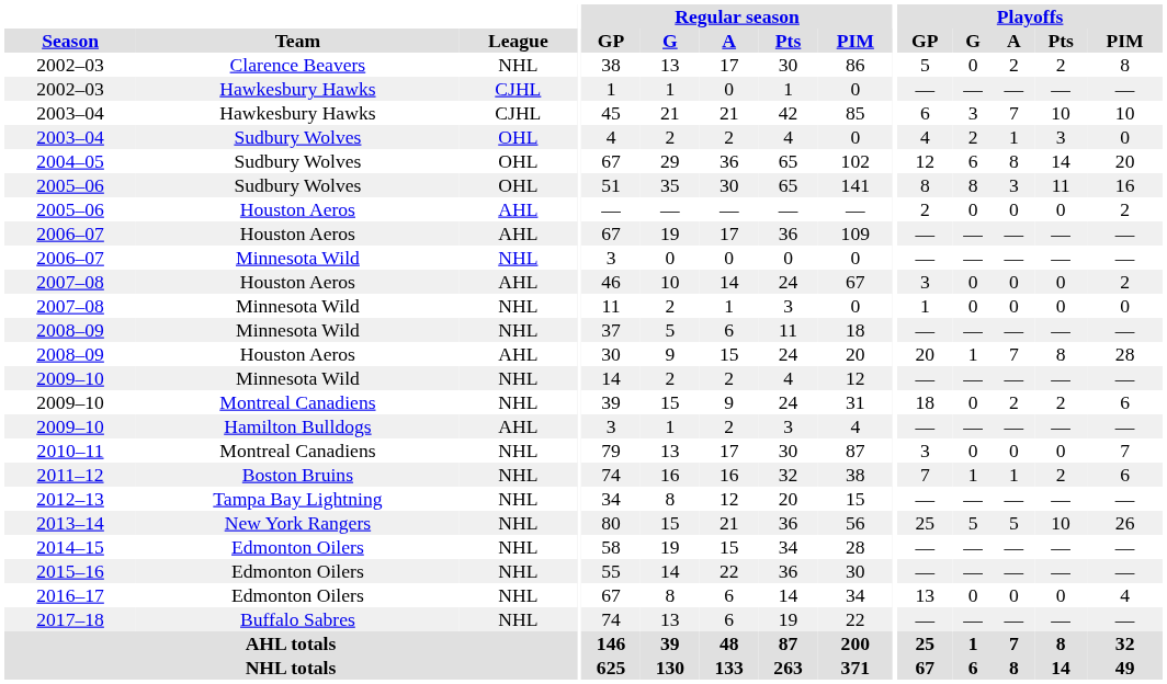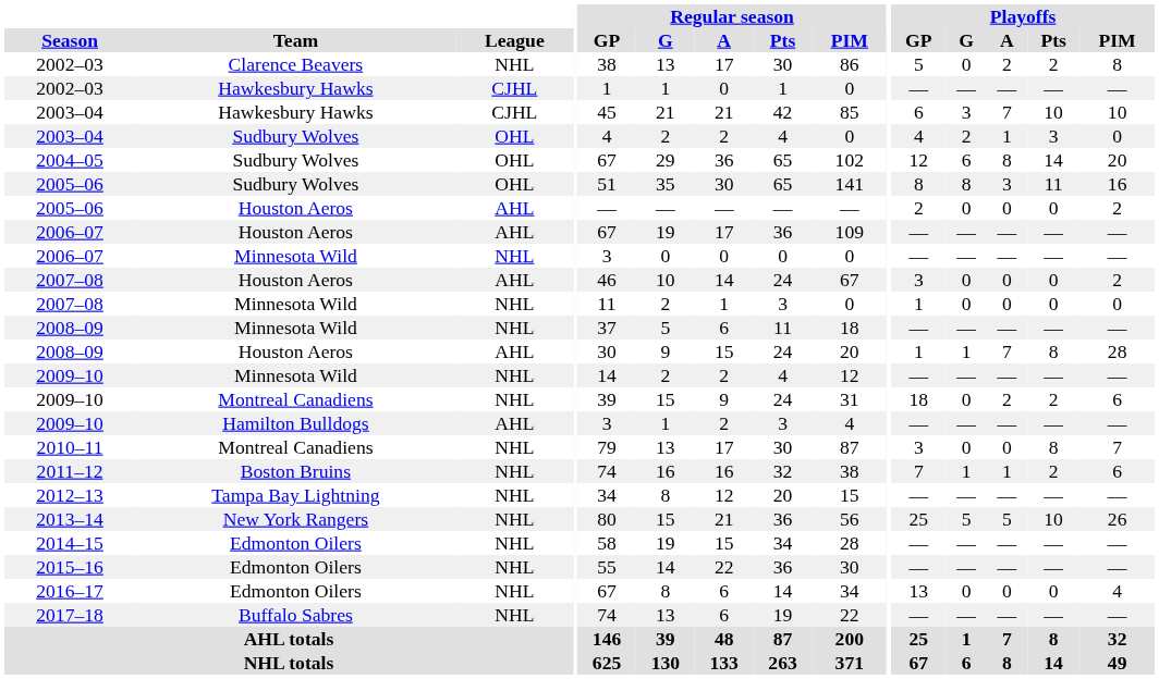2008–09 / Houston Aeros | Playoffs / GP: 20 -> 1
2010–11 | Playoffs / Pts: 0 -> 8
